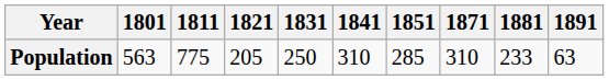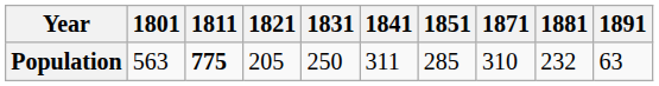Population | 1811: normal -> bold
Population | 1841: 310 -> 311
Population | 1881: 233 -> 232
